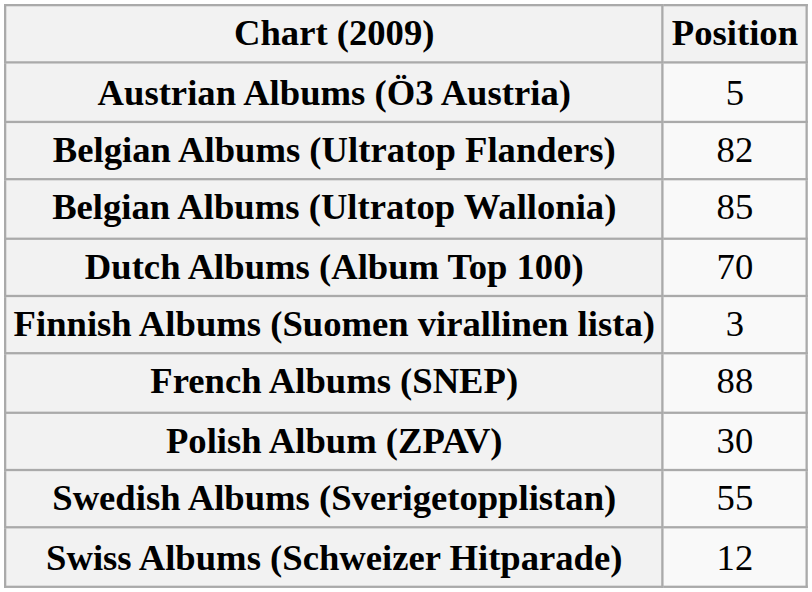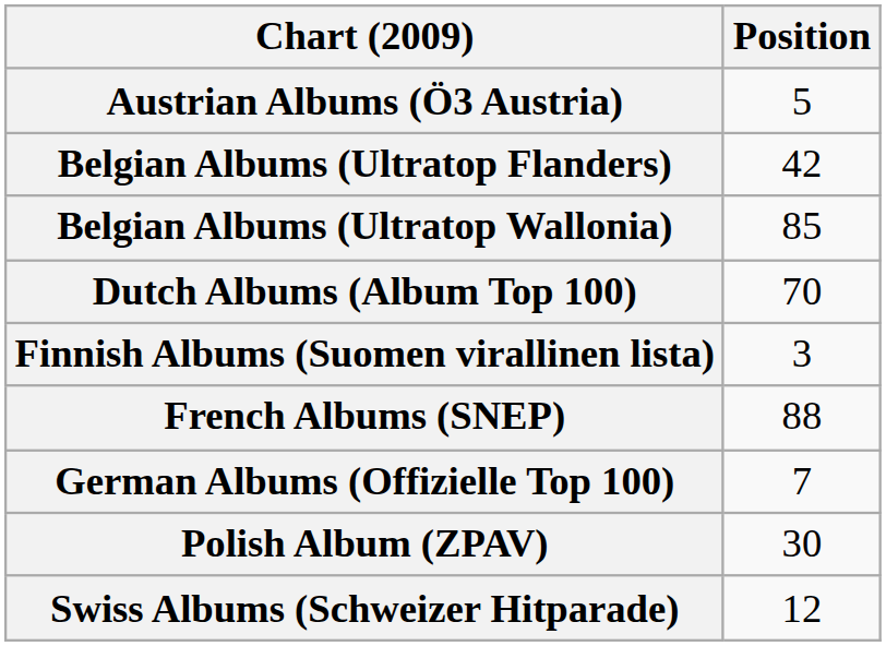Belgian Albums (Ultratop Flanders) | Position: 82 -> 42
+ row: German Albums (Offizielle Top 100) | 7
- row: Swedish Albums (Sverigetopplistan) | 55
